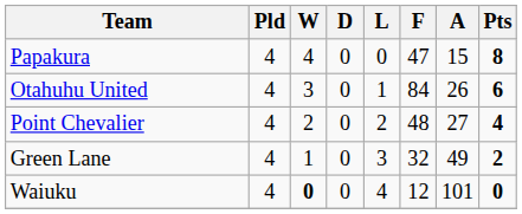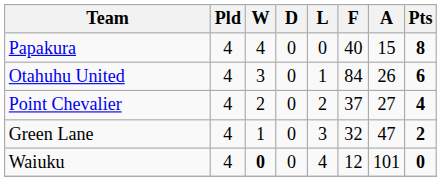Papakura | F: 47 -> 40
Point Chevalier | F: 48 -> 37
Green Lane | A: 49 -> 47
